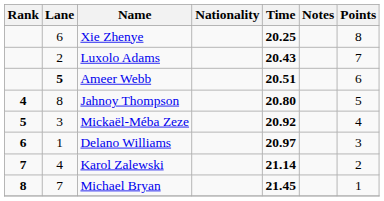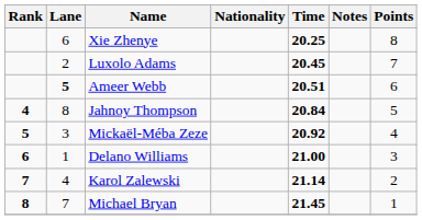Luxolo Adams | Time: 20.43 -> 20.45
Jahnoy Thompson | Time: 20.80 -> 20.84
Delano Williams | Time: 20.97 -> 21.00
